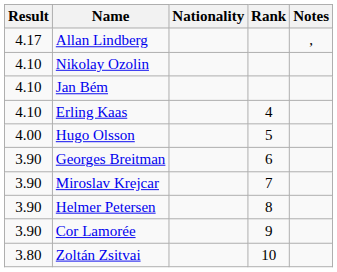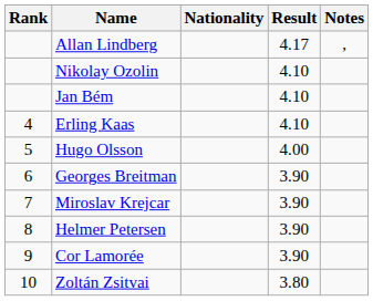columns swapped: Rank <-> Result
